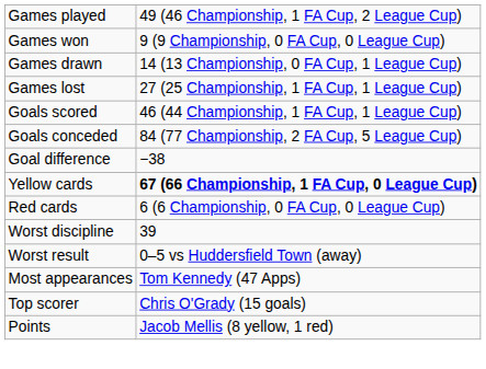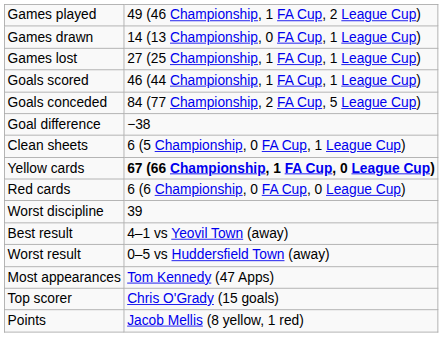- row: Games won | 9 (9 Championship, 0 FA Cup, 0 League Cup)
+ row: Clean sheets | 6 (5 Championship, 0 FA Cup, 1 League Cup)
+ row: Best result | 4–1 vs Yeovil Town (away)
